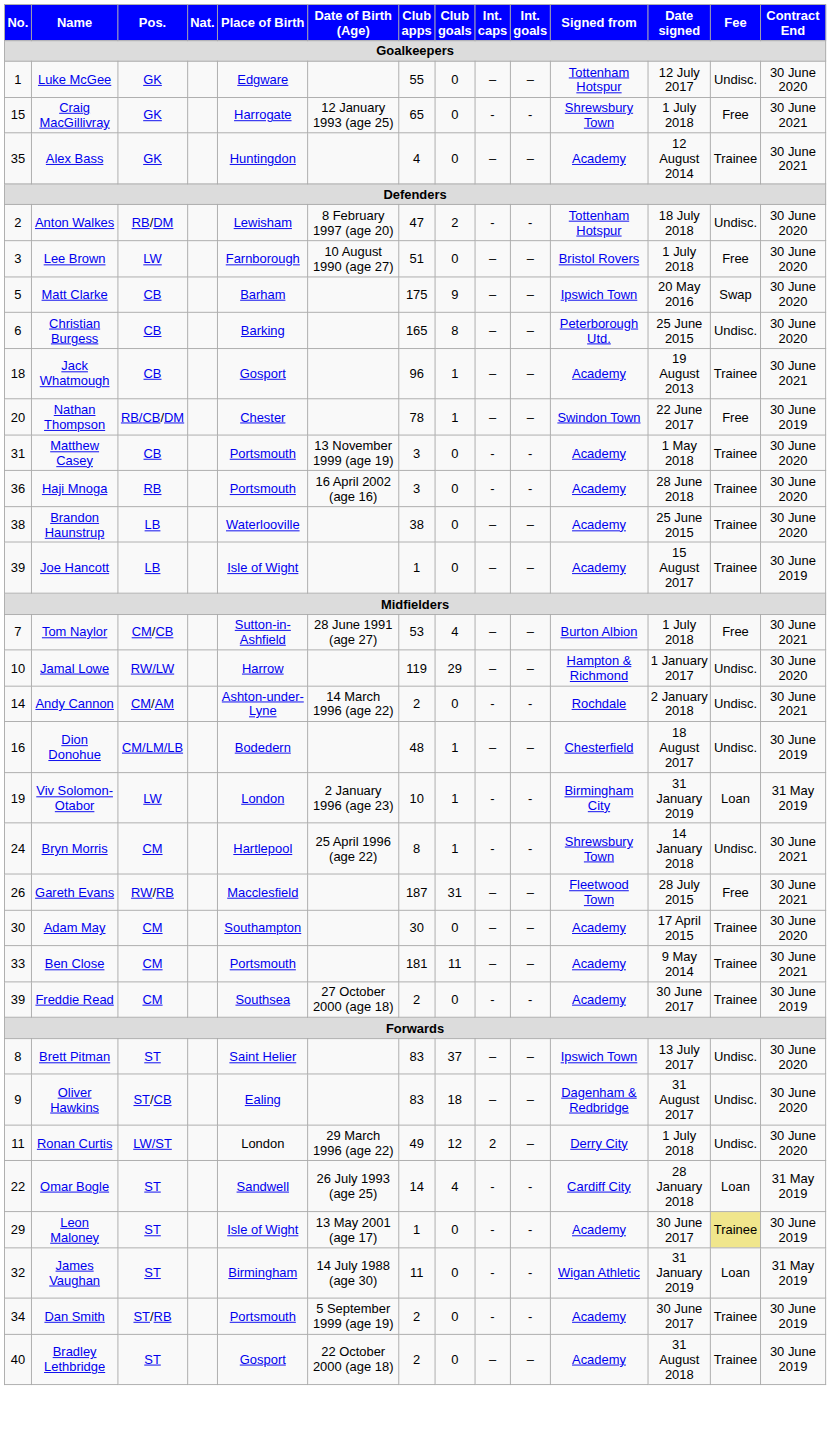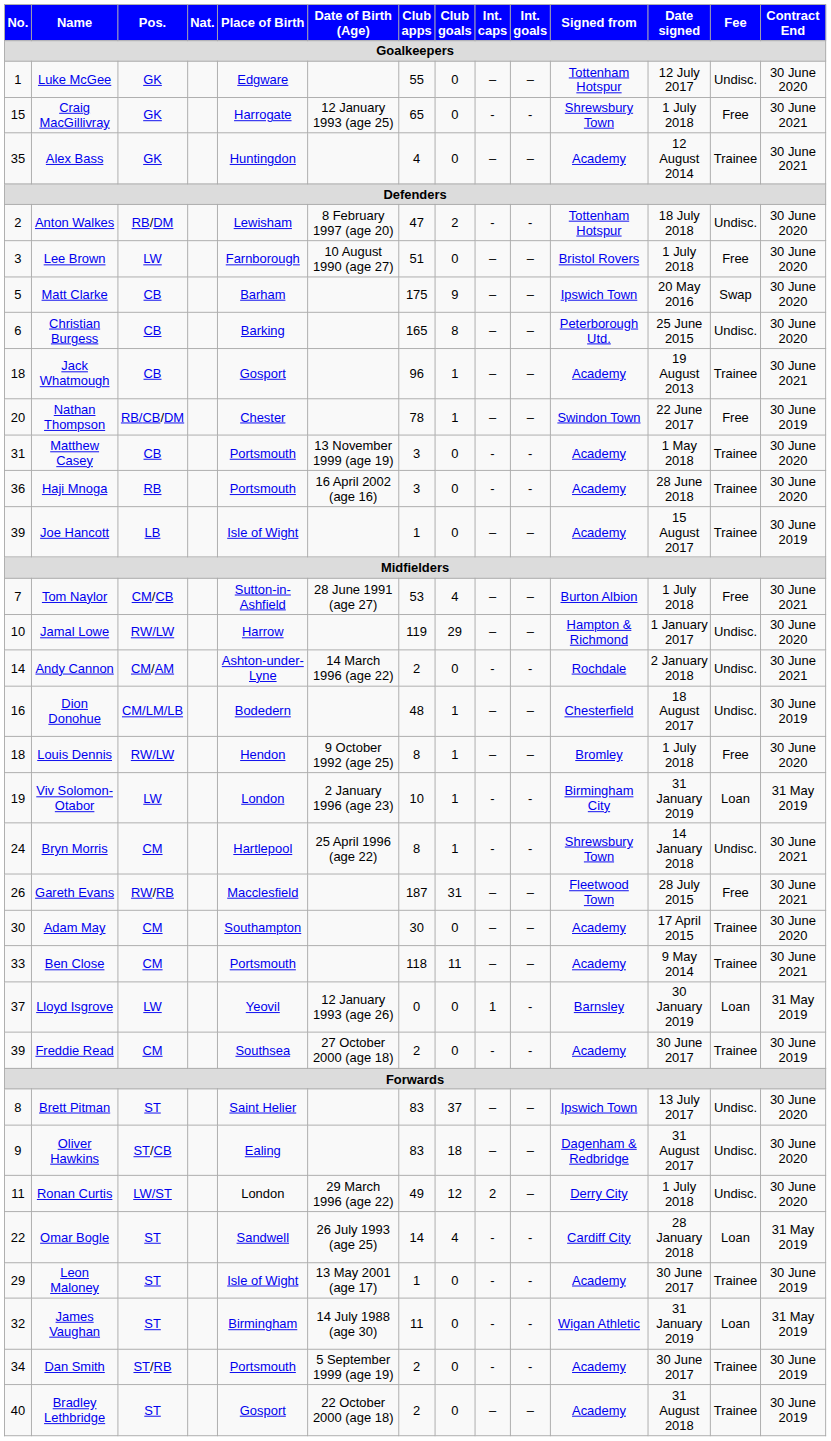- row: 38 | Brandon Haunstrup | LB | Waterlooville | 38 | 0 | – | – | Academy | 25 June 2015 | Trainee | 30 June 2020
+ row: 18 | Louis Dennis | RW/LW | Hendon | 9 October 1992 (age 25) | 8 | 1 | – | – | Bromley | 1 July 2018 | Free | 30 June 2020
Ben Close | Club apps: 181 -> 118
+ row: 37 | Lloyd Isgrove | LW | Yeovil | 12 January 1993 (age 26) | 0 | 0 | 1 | - | Barnsley | 30 January 2019 | Loan | 31 May 2019
Leon Maloney | Fee: khaki background -> no background
